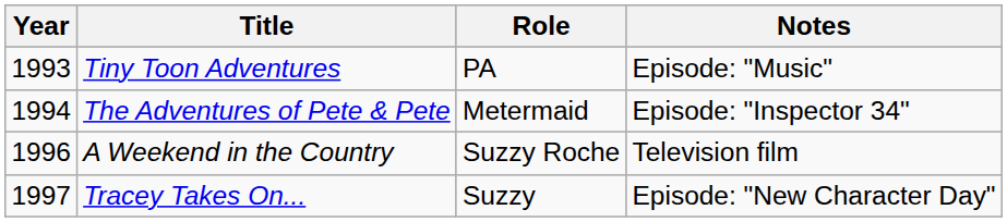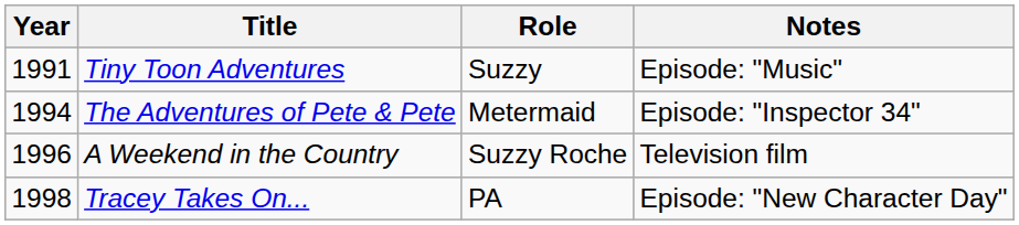Tiny Toon Adventures | Year: 1993 -> 1991
Tiny Toon Adventures | Role: PA -> Suzzy
Tracey Takes On... | Year: 1997 -> 1998
Tracey Takes On... | Role: Suzzy -> PA
